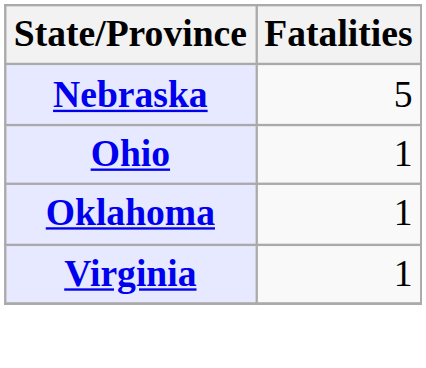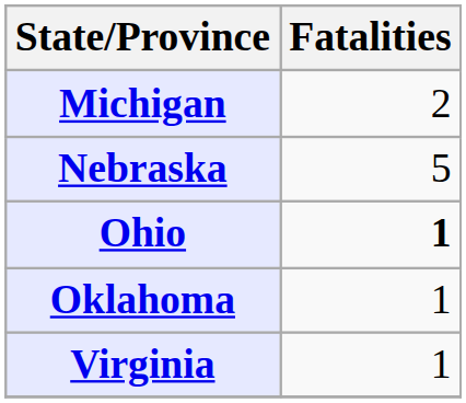+ row: Michigan | 2
Ohio | Fatalities: normal -> bold
